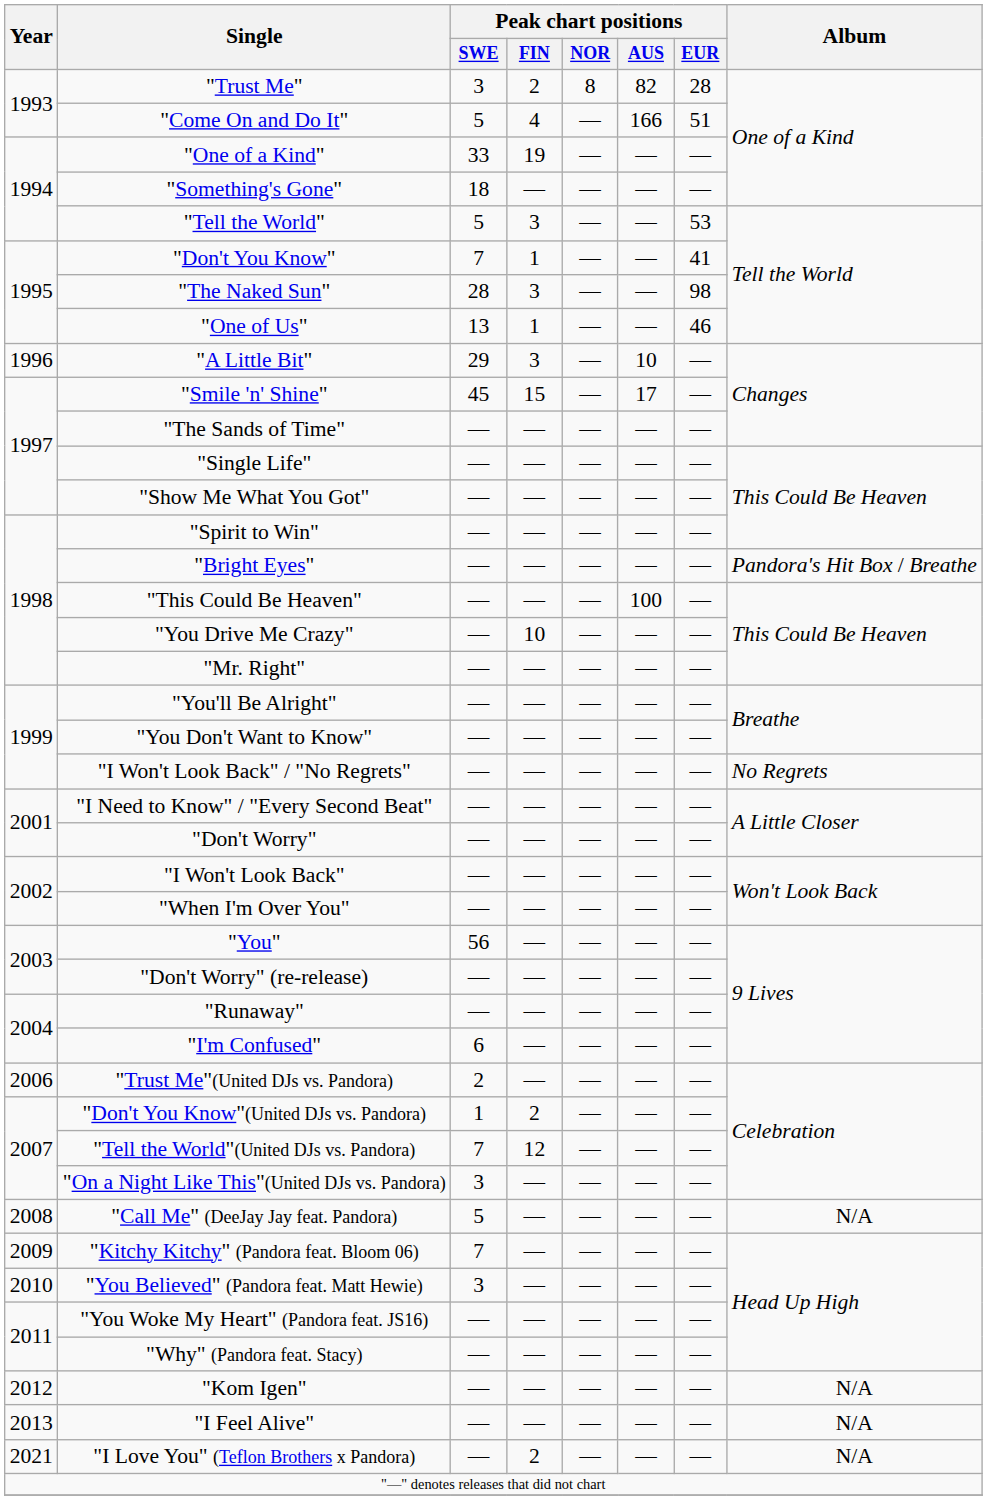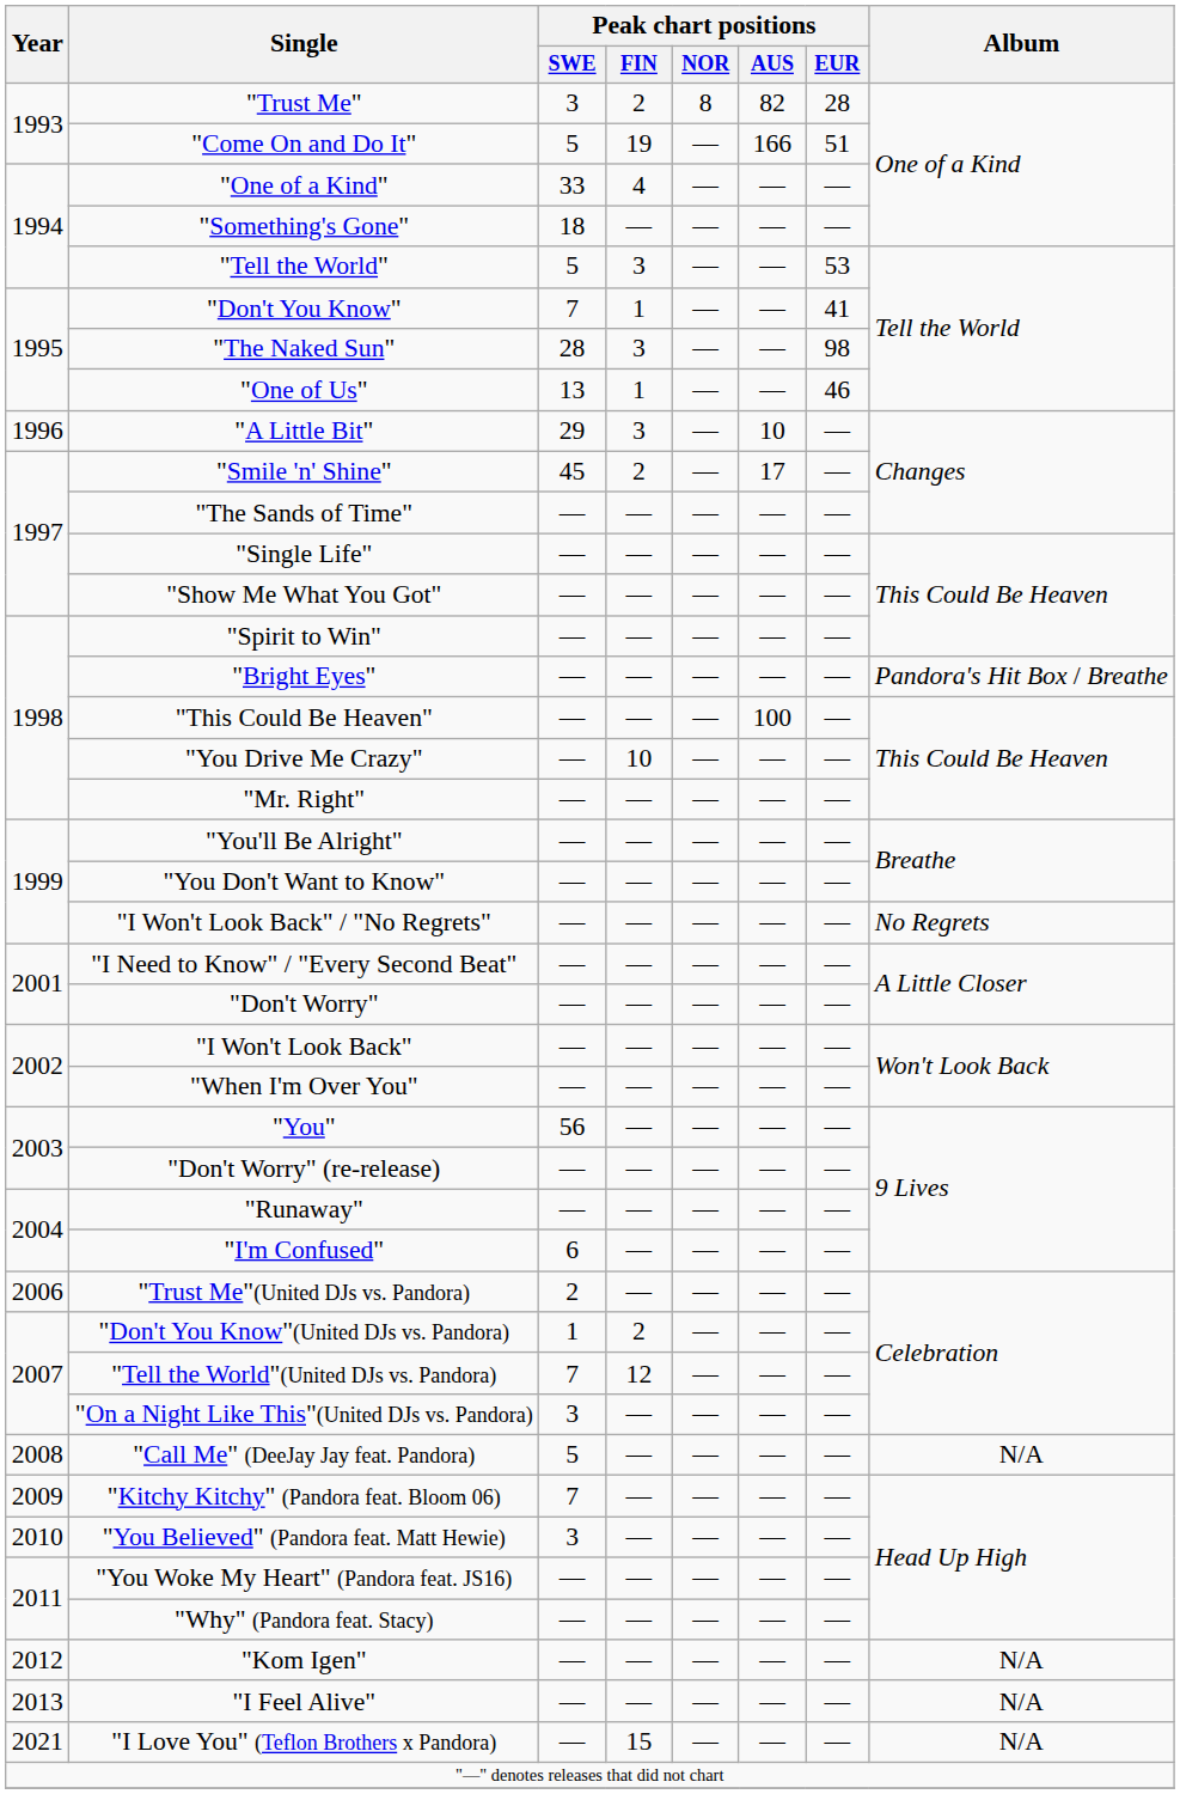"Come On and Do It" | Peak chart positions / FIN: 4 -> 19
"One of a Kind" | Peak chart positions / FIN: 19 -> 4
"Smile 'n' Shine" | Peak chart positions / FIN: 15 -> 2
"I Love You" (Teflon Brothers x Pandora) | Peak chart positions / FIN: 2 -> 15
